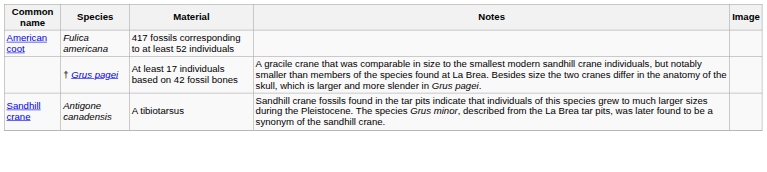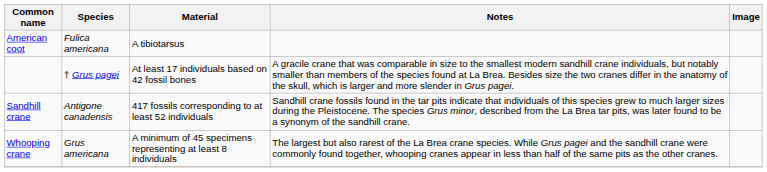American coot | Material: 417 fossils corresponding to at least 52 individuals -> A tibiotarsus
Sandhill crane | Material: A tibiotarsus -> 417 fossils corresponding to at least 52 individuals
+ row: Whooping crane | Grus americana | A minimum of 45 specimens representing at least 8 individuals | The largest but also rarest of the La Brea crane species. While Grus pagei and the sandhill crane were commonly found together, whooping cranes appear in less than half of the same pits as the other cranes.
